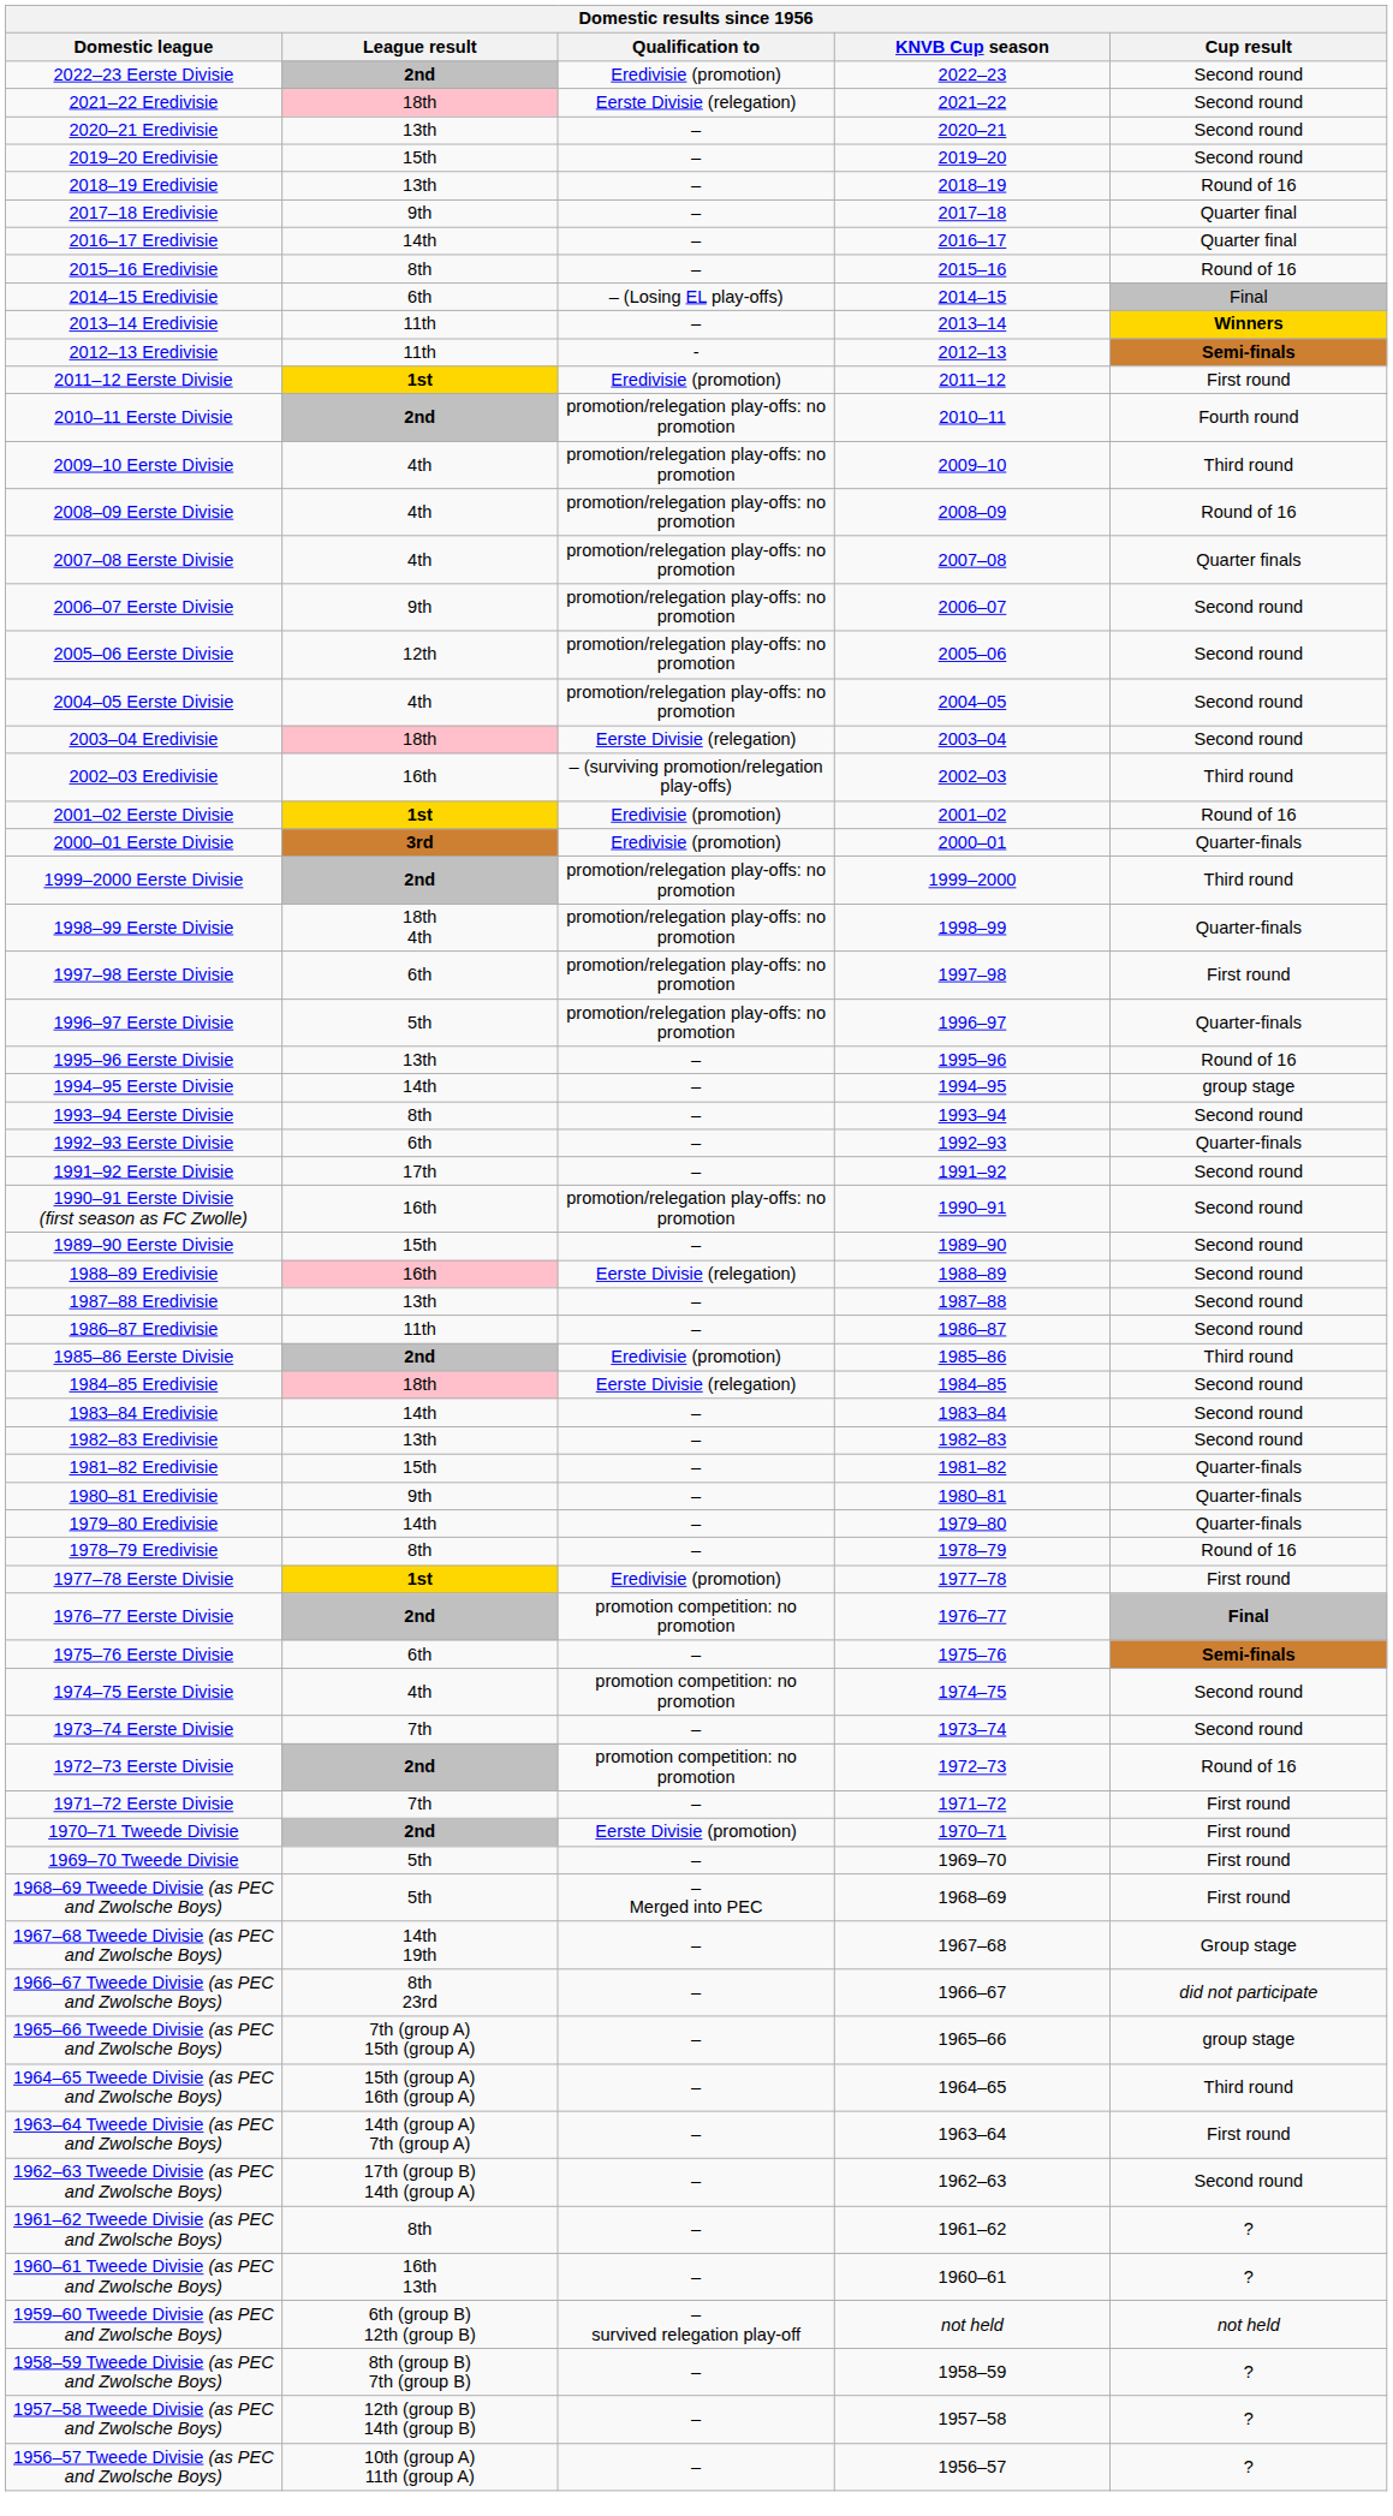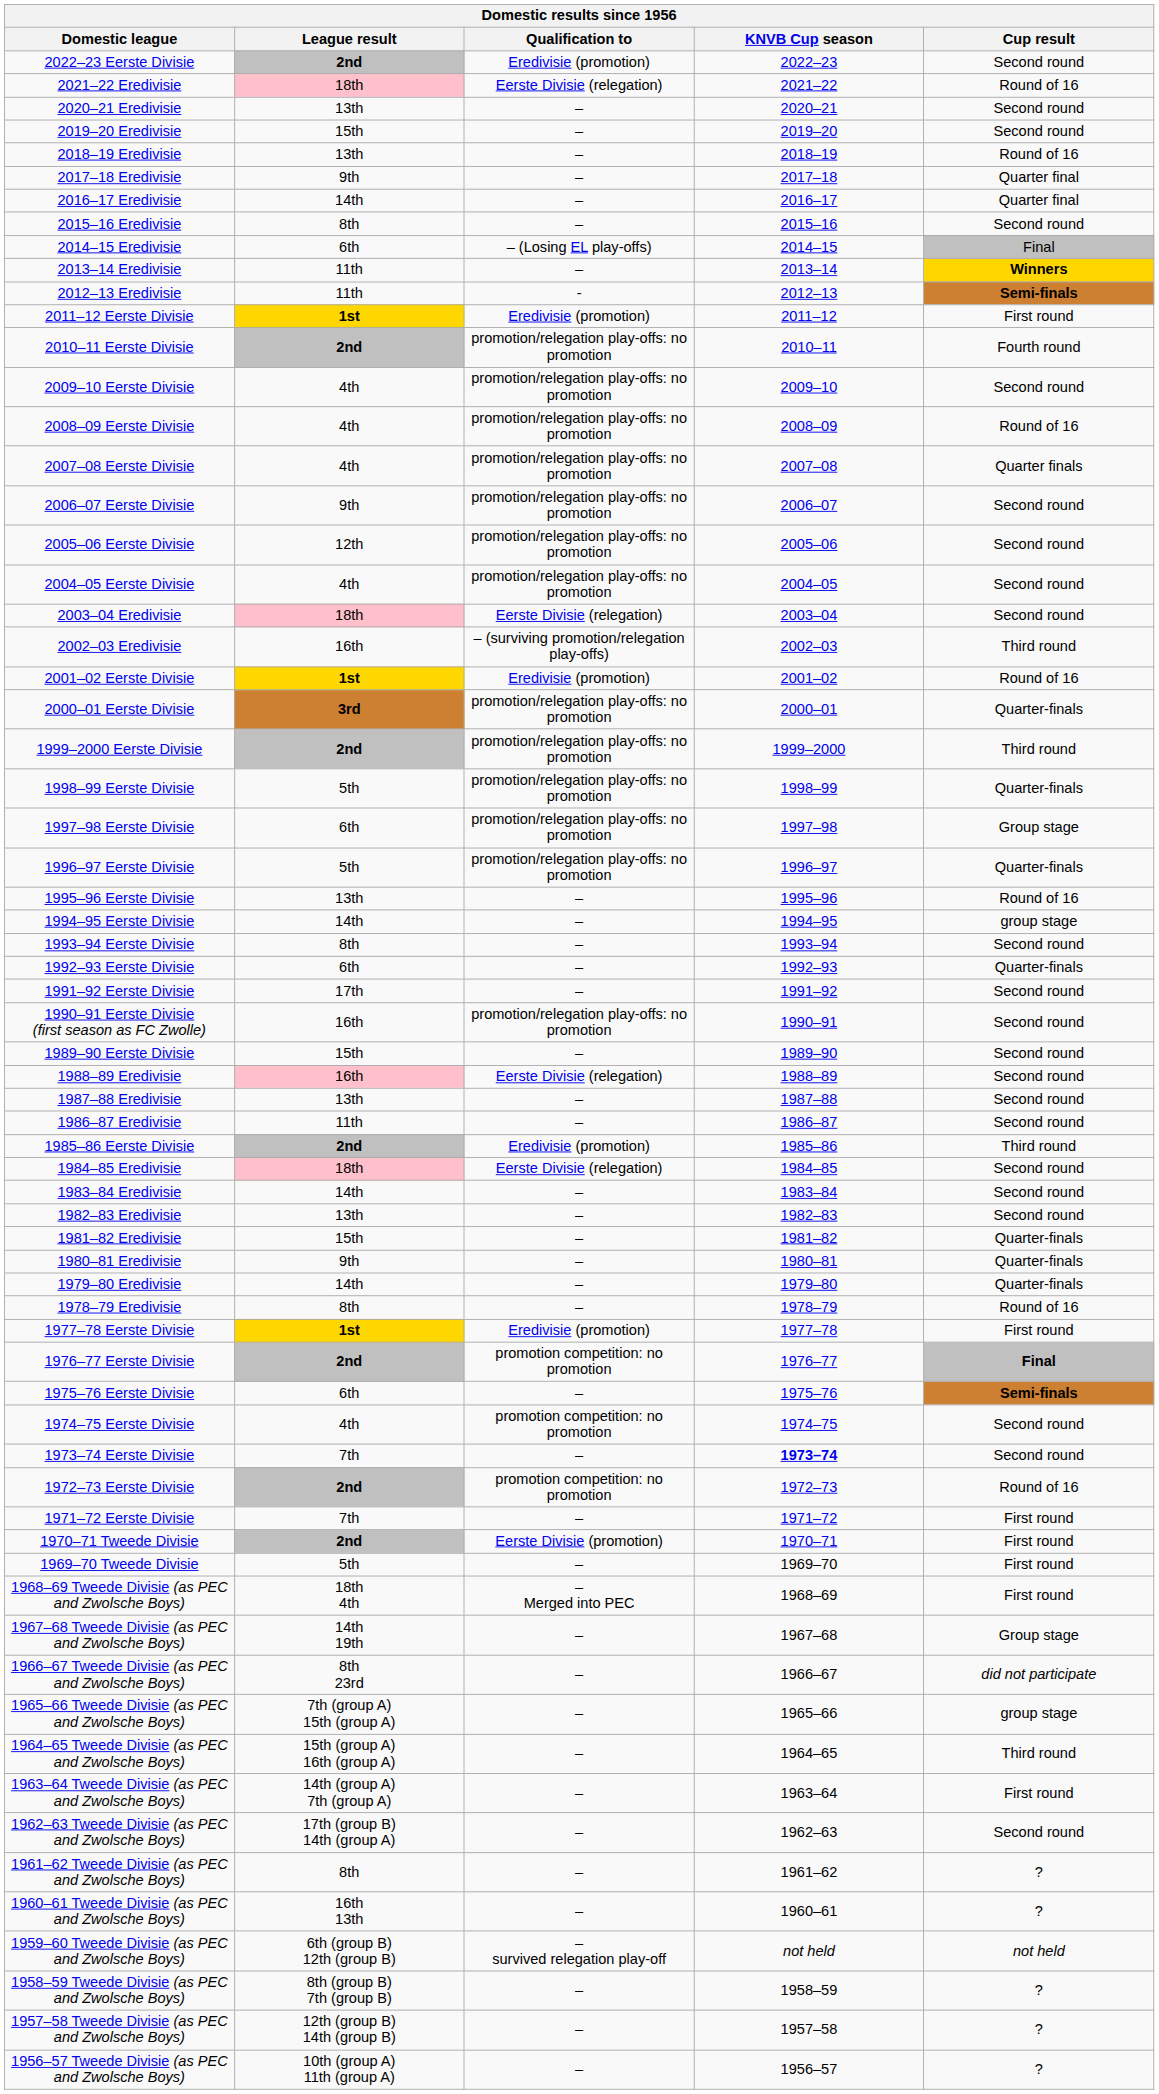2021–22 Eredivisie | Cup result: Second round -> Round of 16
2015–16 Eredivisie | Cup result: Round of 16 -> Second round
2009–10 Eerste Divisie | Cup result: Third round -> Second round
2000–01 Eerste Divisie | Qualification to: Eredivisie (promotion) -> promotion/relegation play-offs: no promotion
1998–99 Eerste Divisie | League result: 18th 4th -> 5th
1997–98 Eerste Divisie | Cup result: First round -> Group stage
1973–74 Eerste Divisie | KNVB Cup season: normal -> bold
1968–69 Tweede Divisie (as PEC and Zwolsche Boys) | League result: 5th -> 18th 4th
